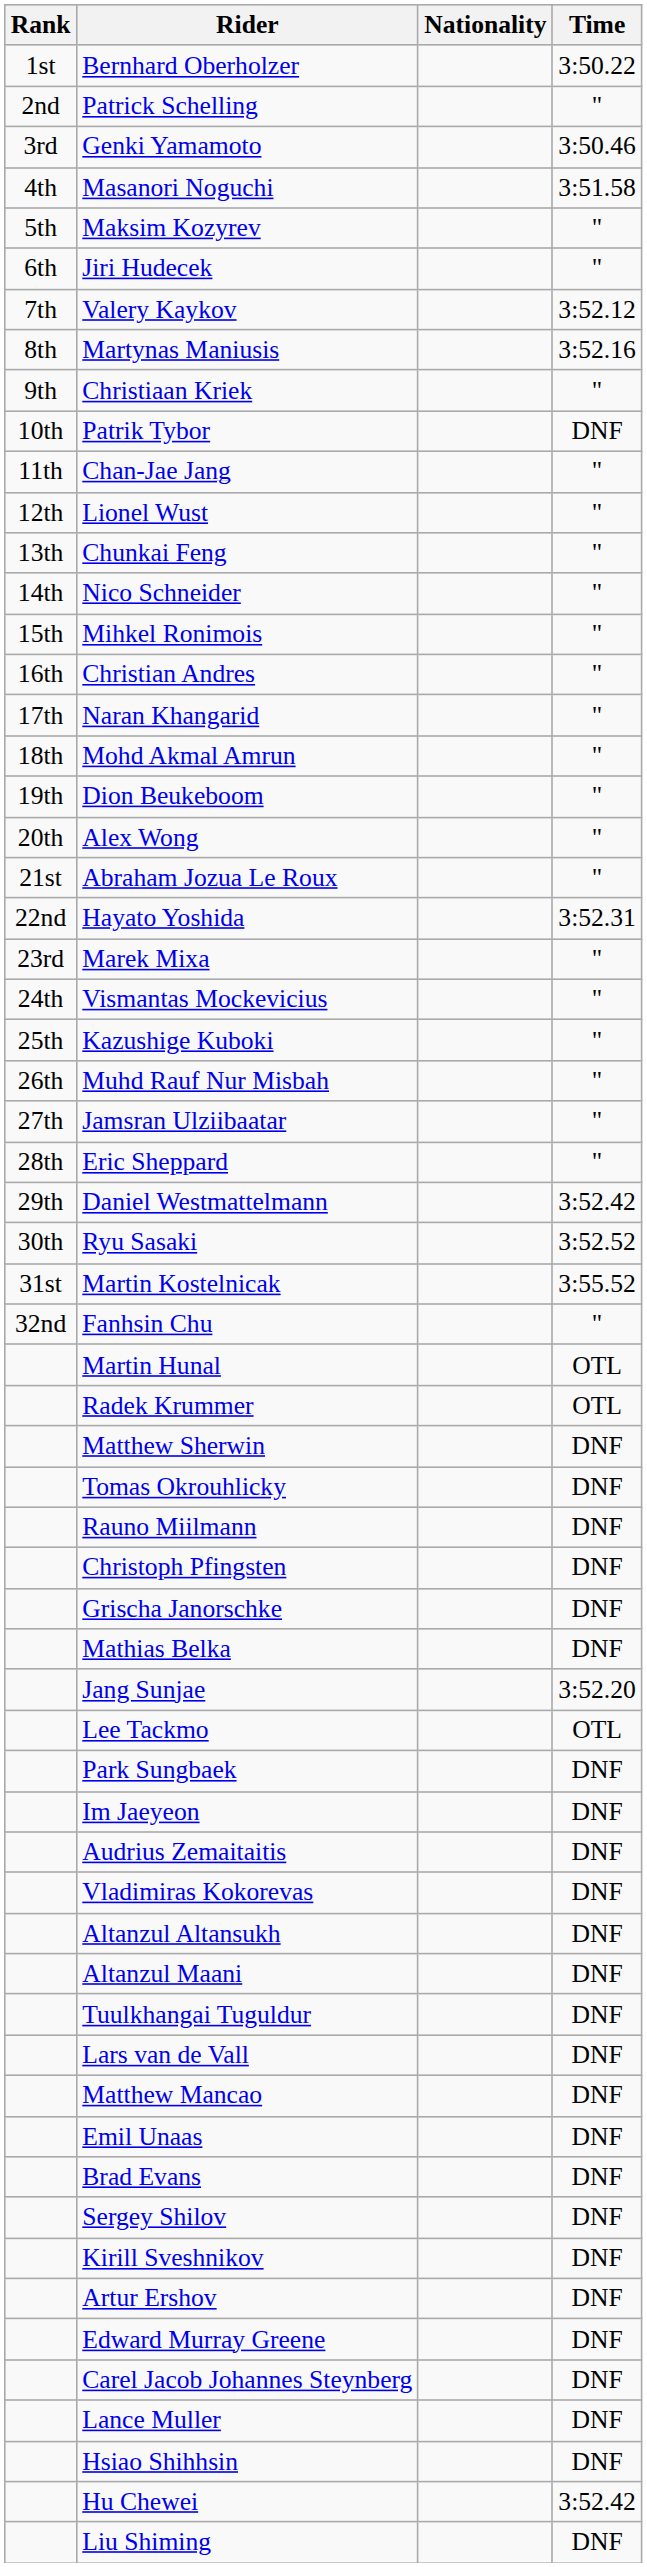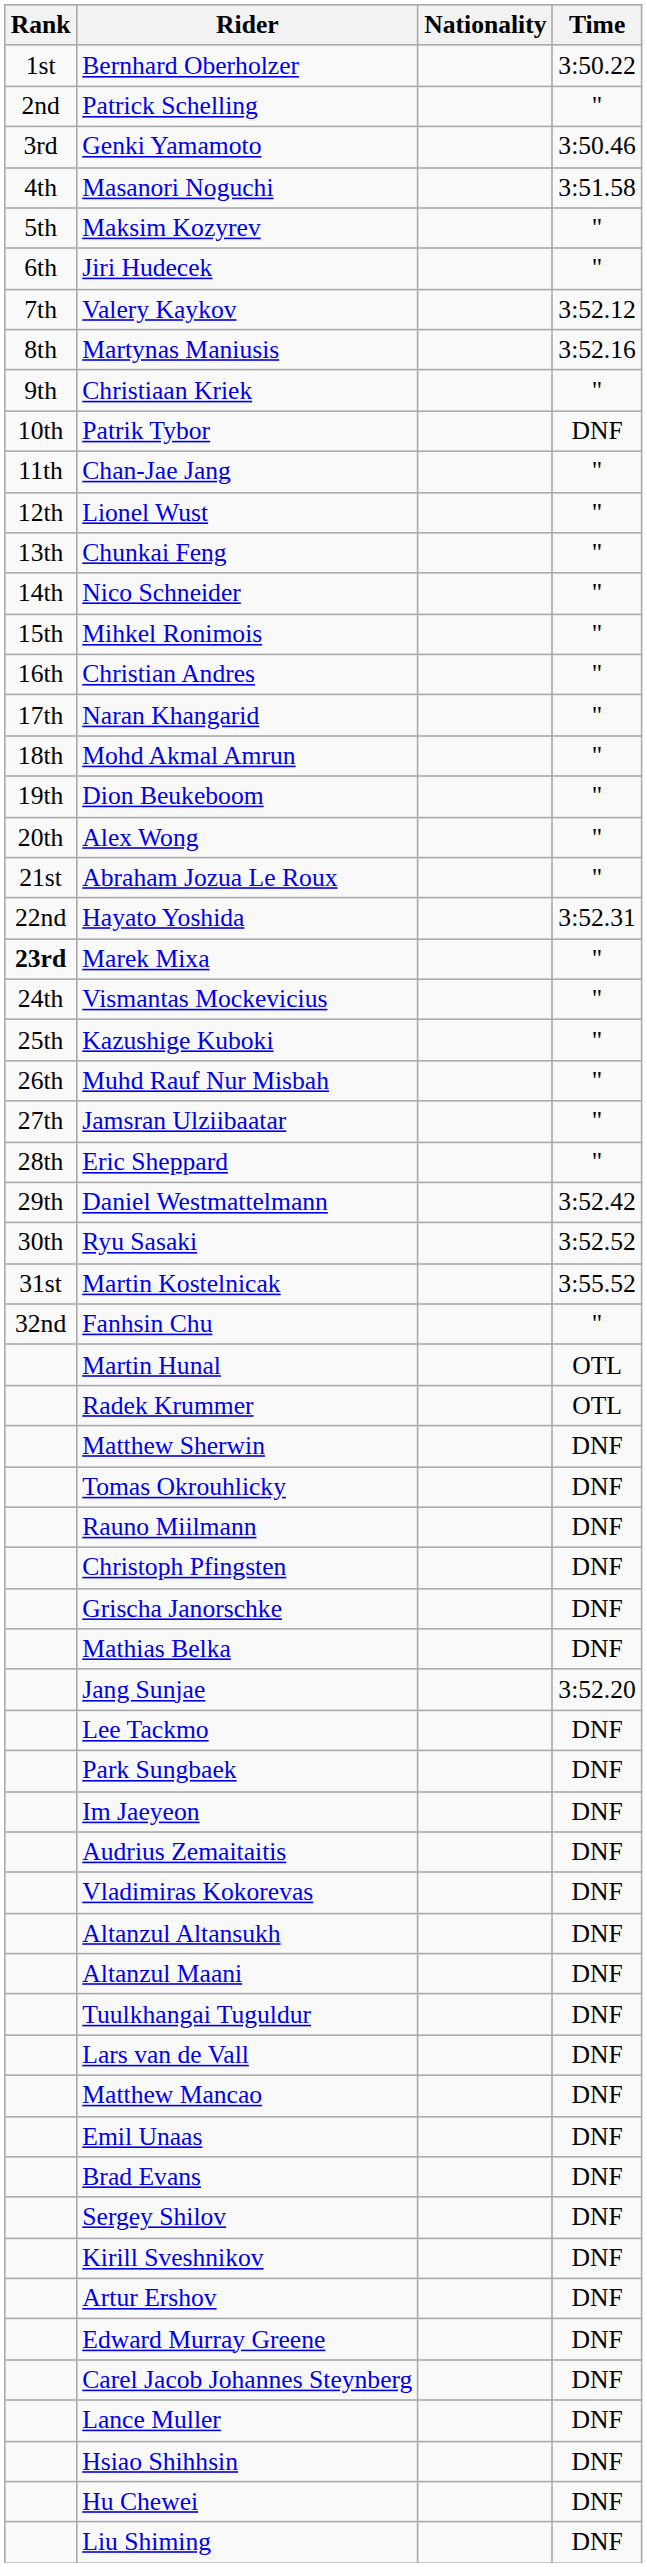Marek Mixa | Rank: normal -> bold
Lee Tackmo | Time: OTL -> DNF
Hu Chewei | Time: 3:52.42 -> DNF
